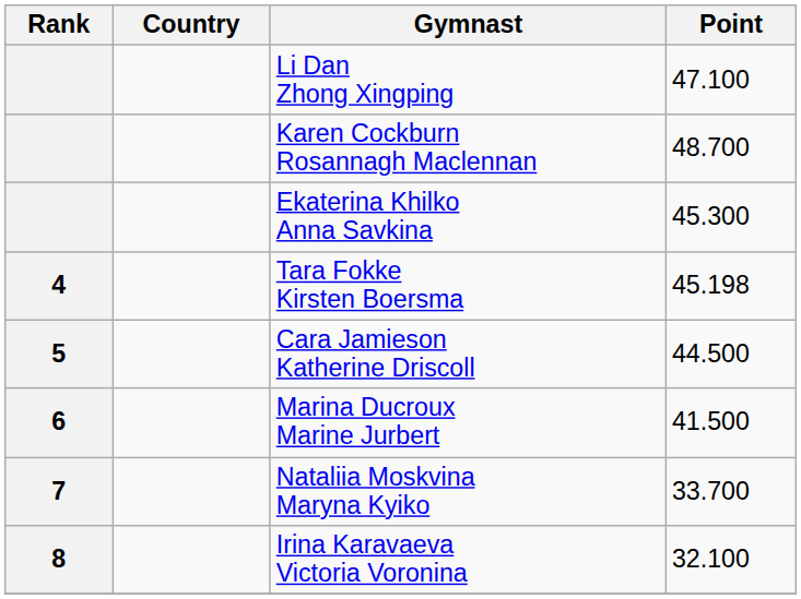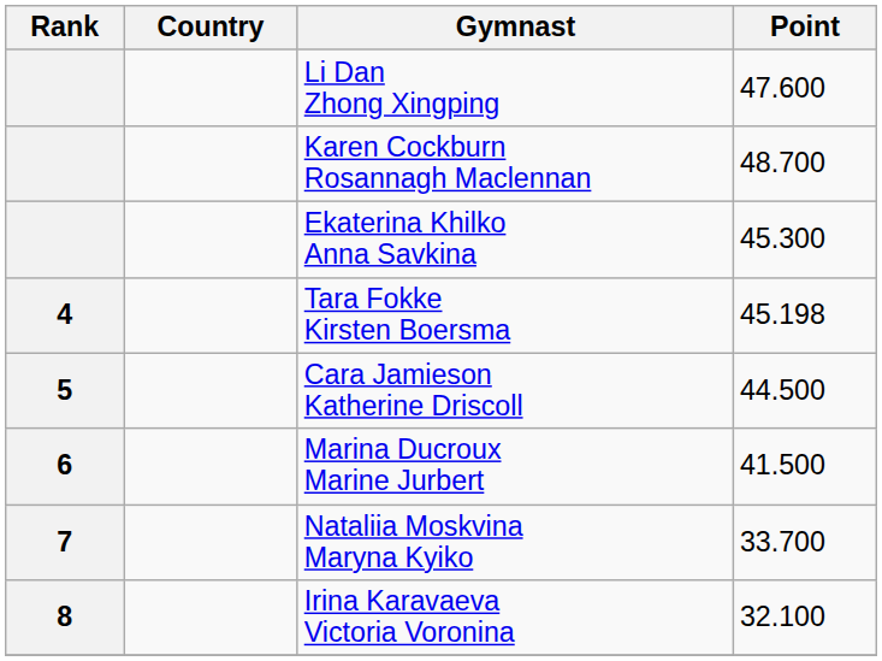Li Dan Zhong Xingping | Point: 47.100 -> 47.600
